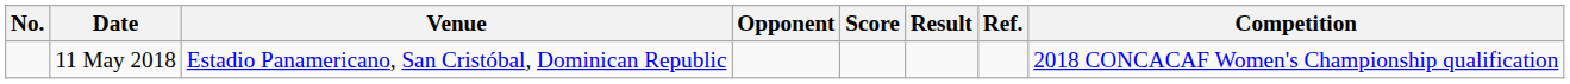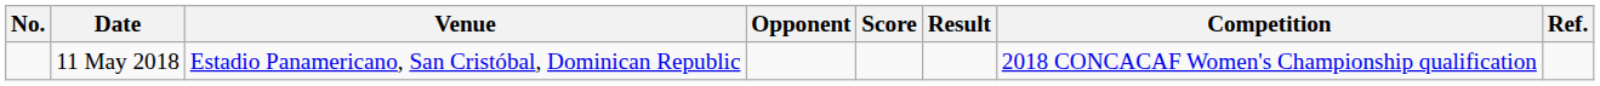columns swapped: Competition <-> Ref.
